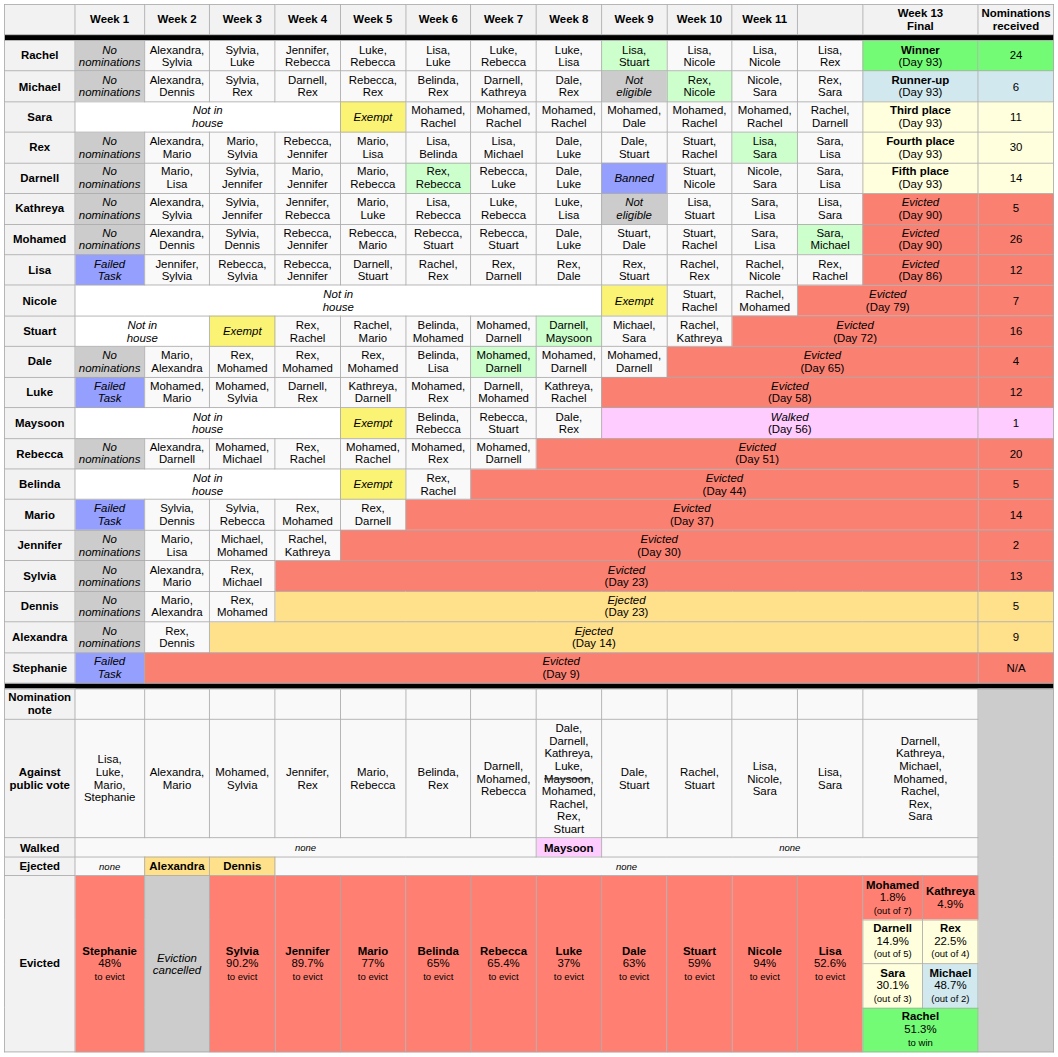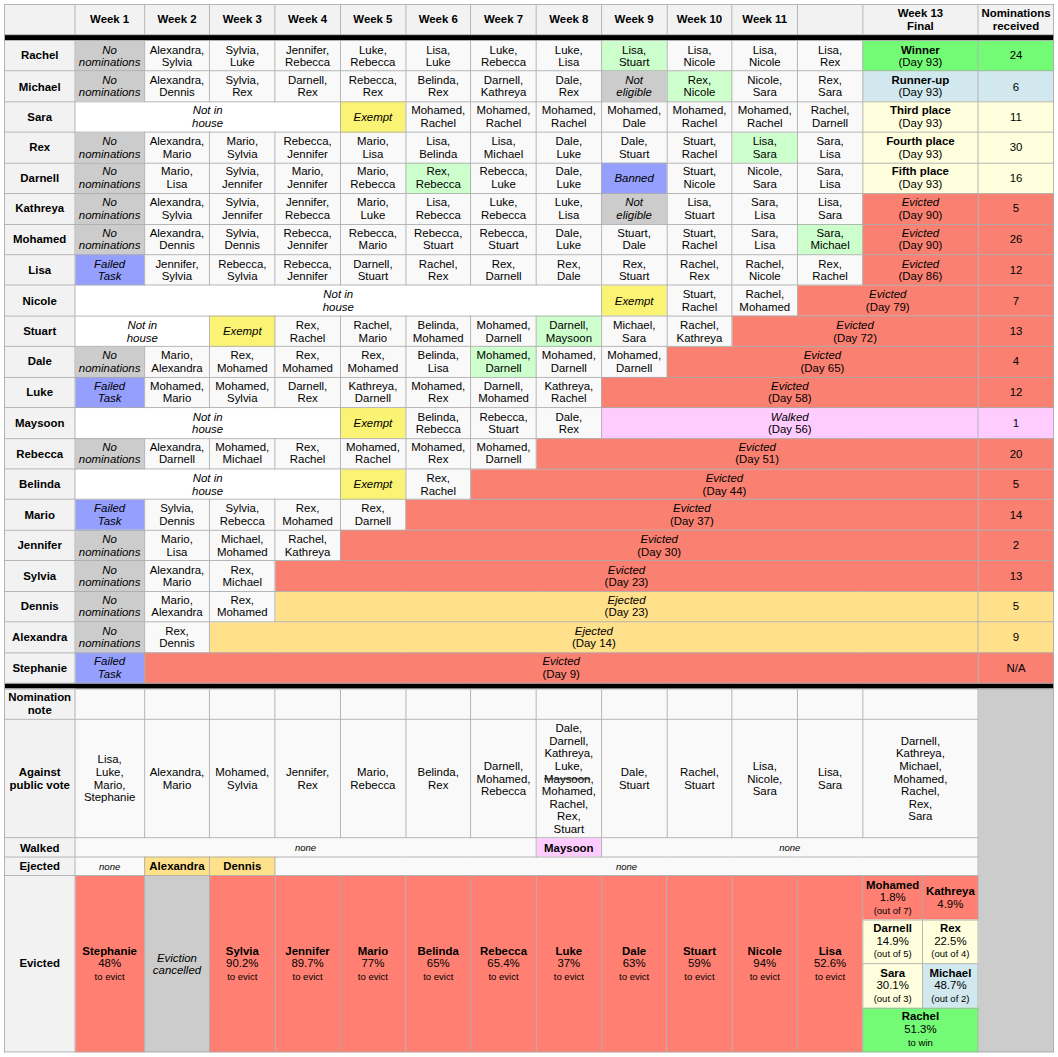Darnell | Nominations received: 14 -> 16
Stuart | Nominations received: 16 -> 13
